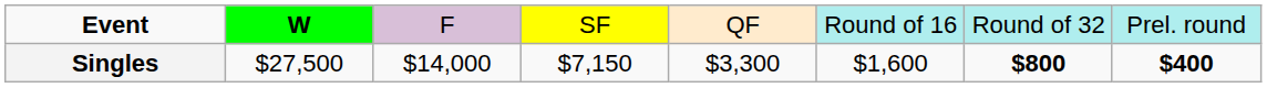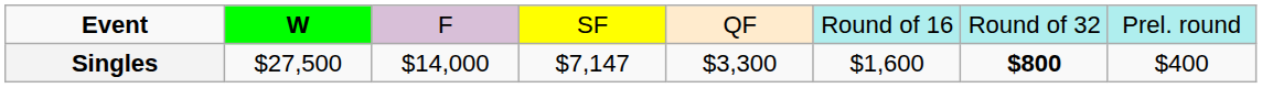Singles | column 4: $7,150 -> $7,147
Singles | column 8: bold -> normal
